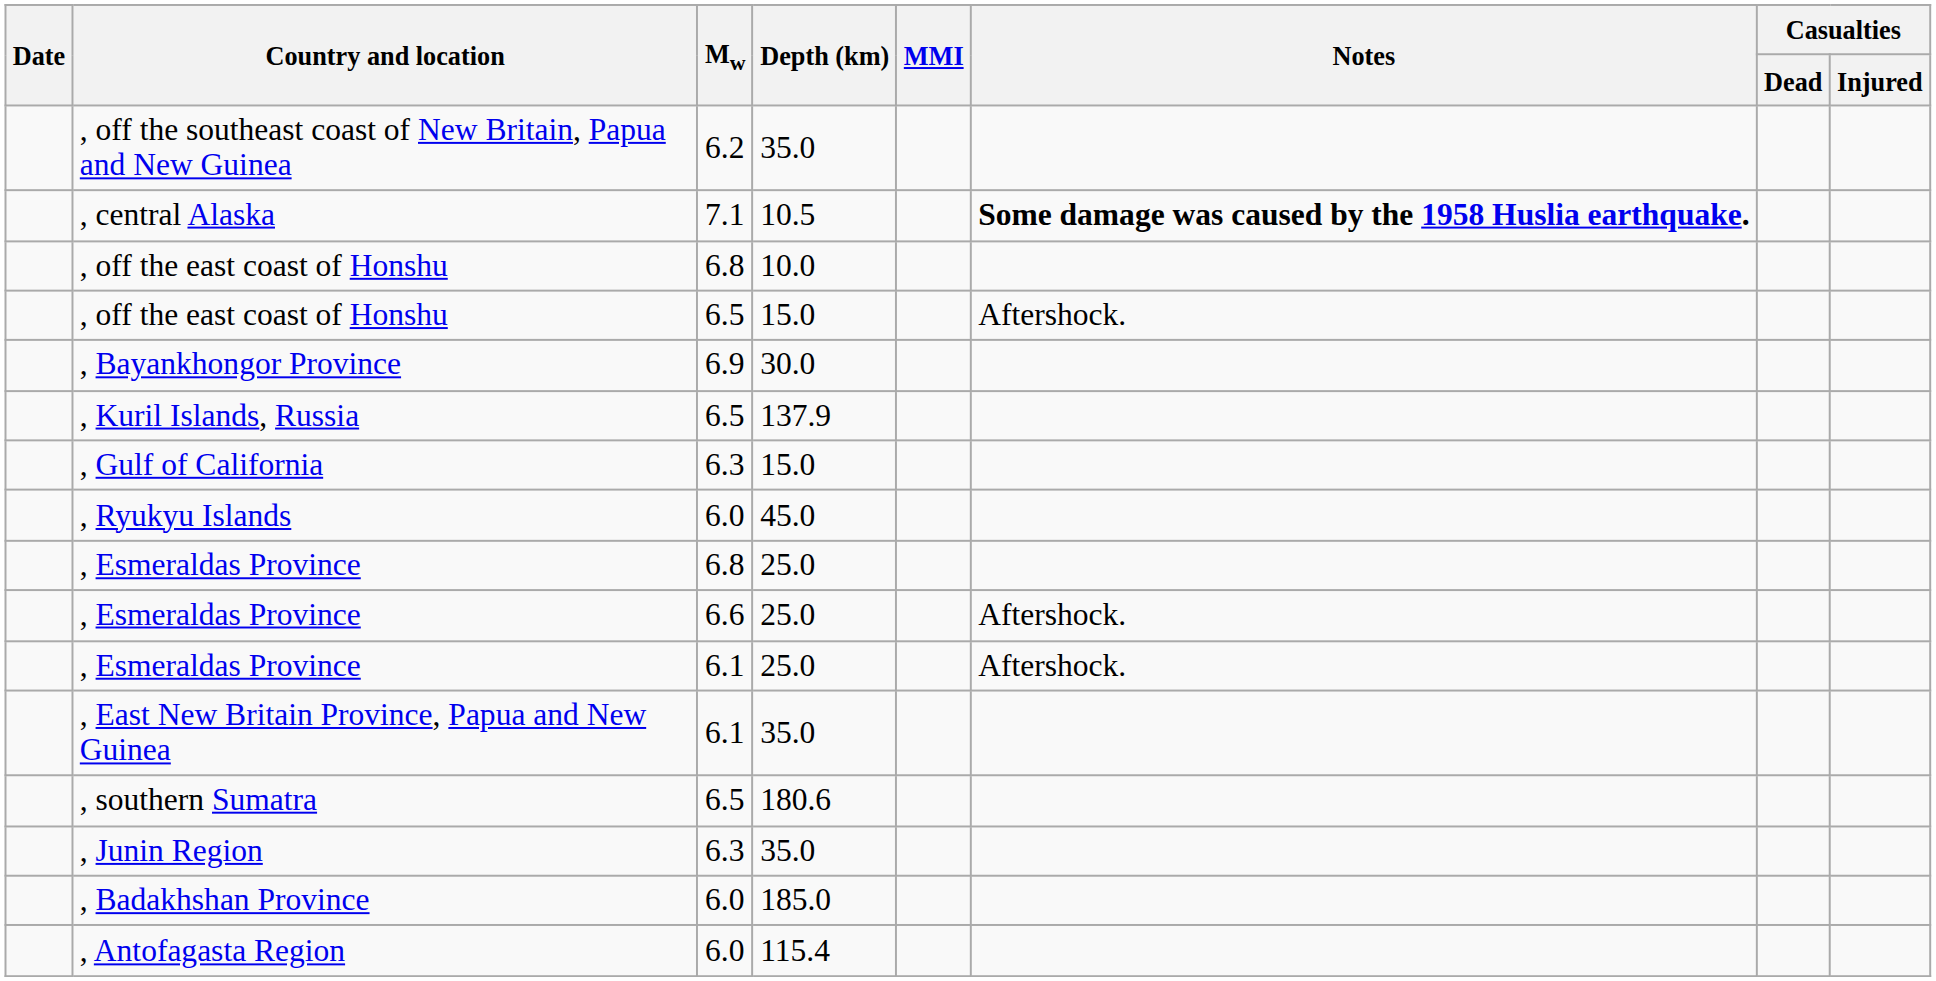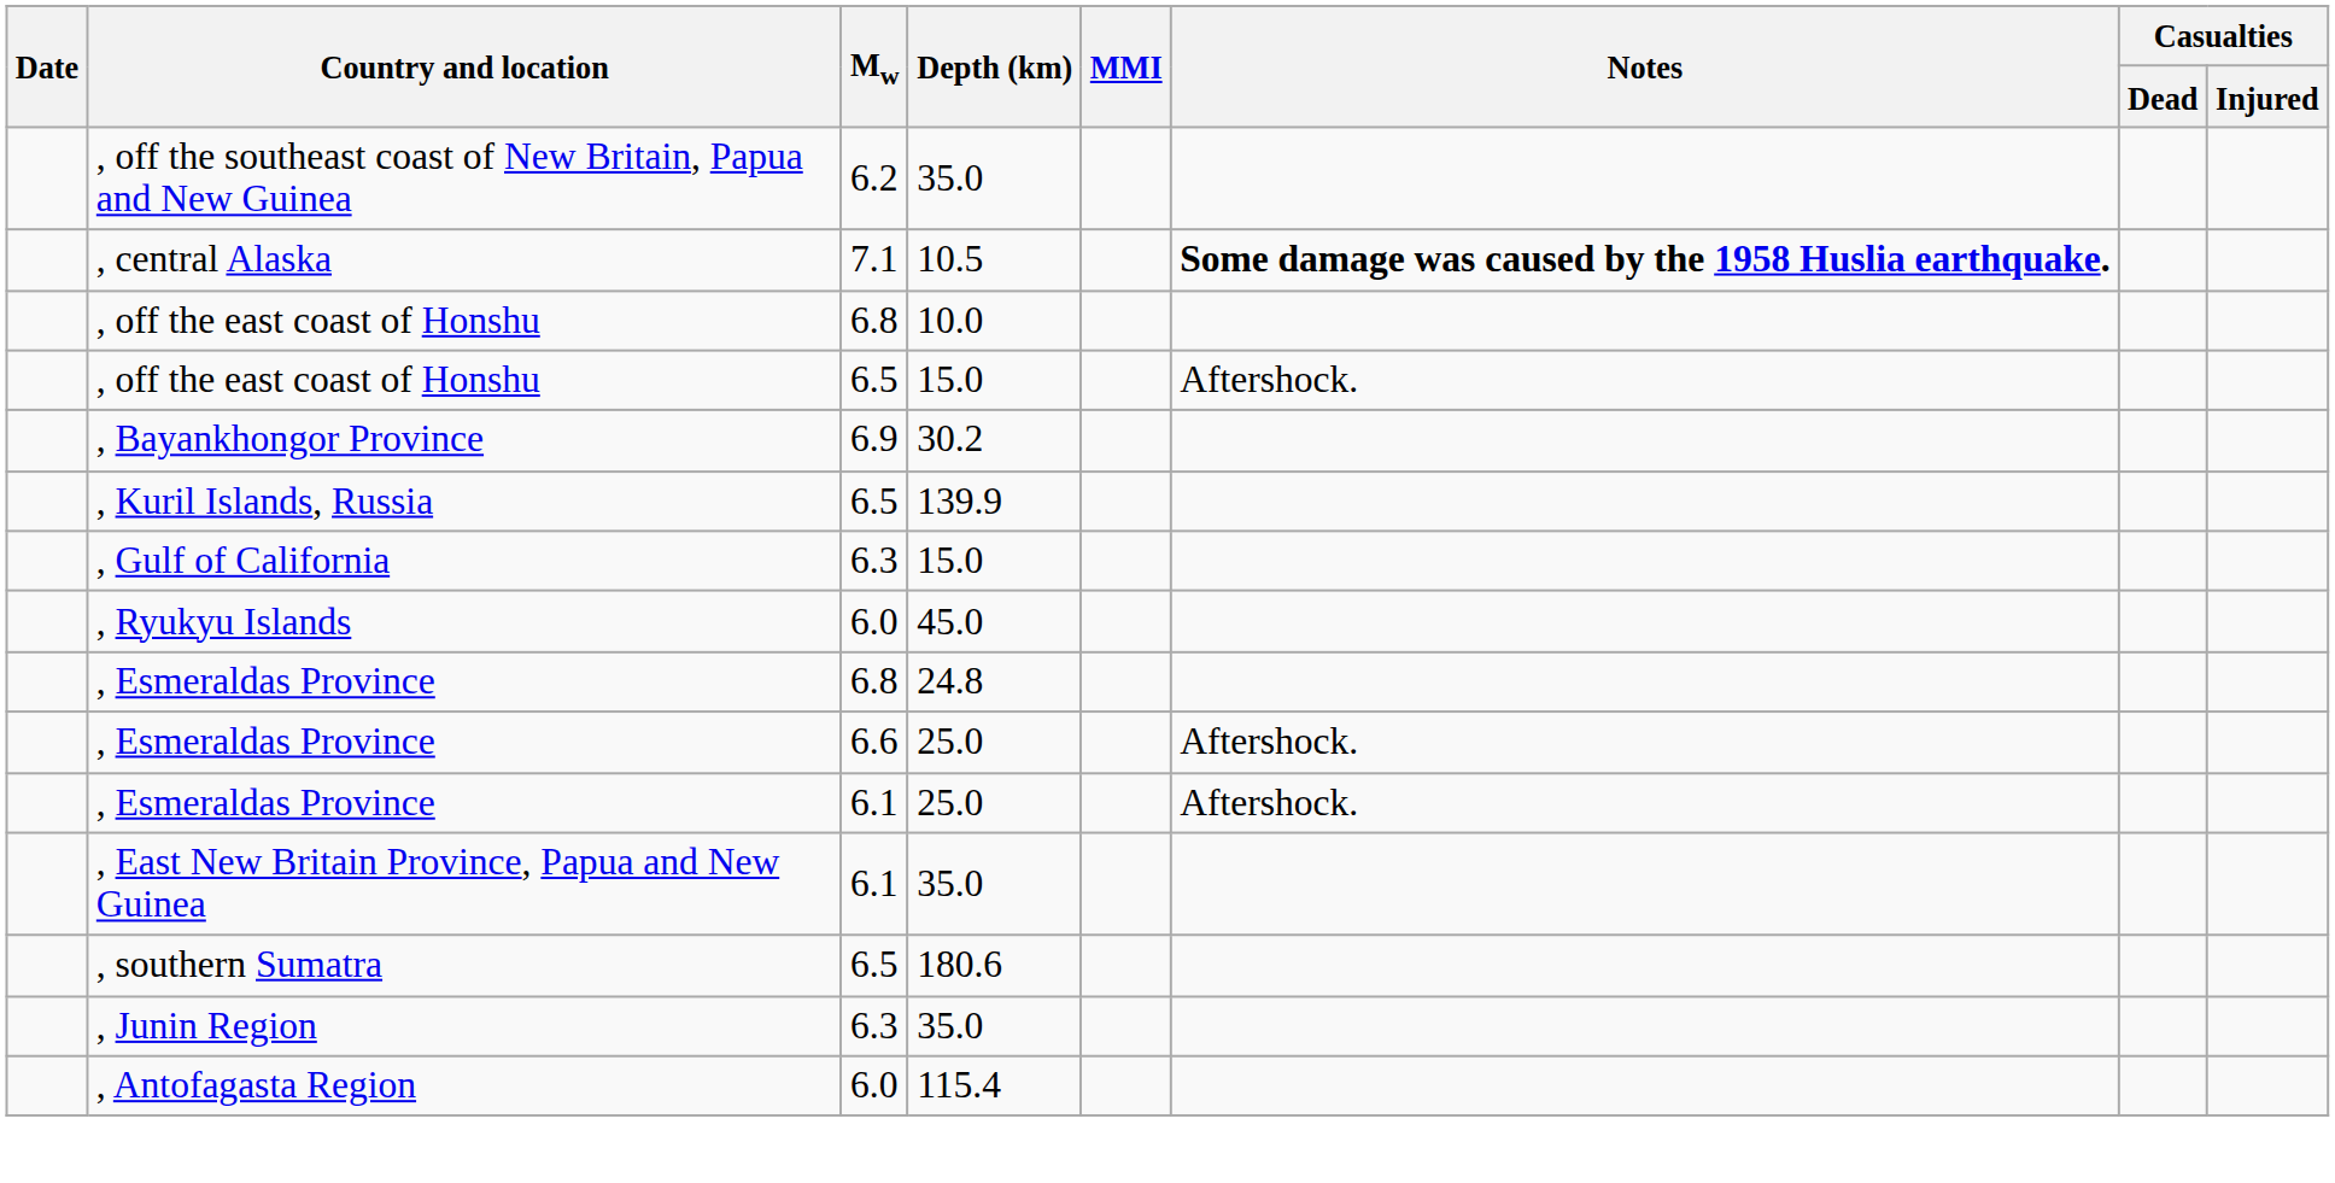, Bayankhongor Province | Depth (km): 30.0 -> 30.2
, Kuril Islands, Russia | Depth (km): 137.9 -> 139.9
, Esmeraldas Province / 6.8 | Depth (km): 25.0 -> 24.8
- row: , Badakhshan Province | 6.0 | 185.0
